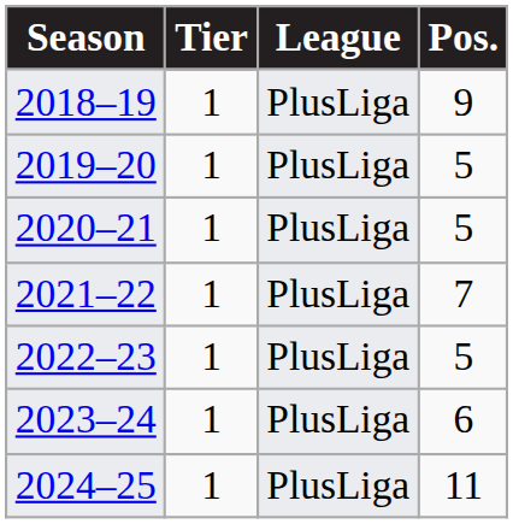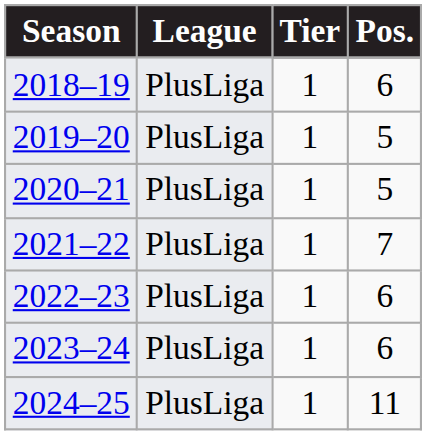columns swapped: Tier <-> League
2018–19 | Pos.: 9 -> 6
2022–23 | Pos.: 5 -> 6
